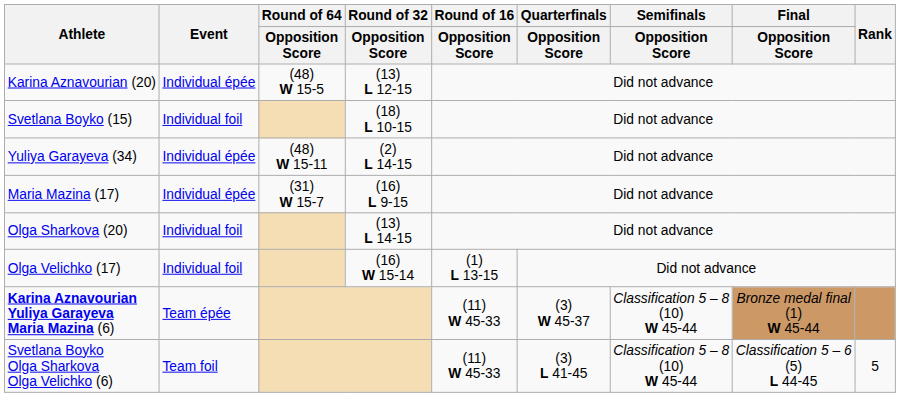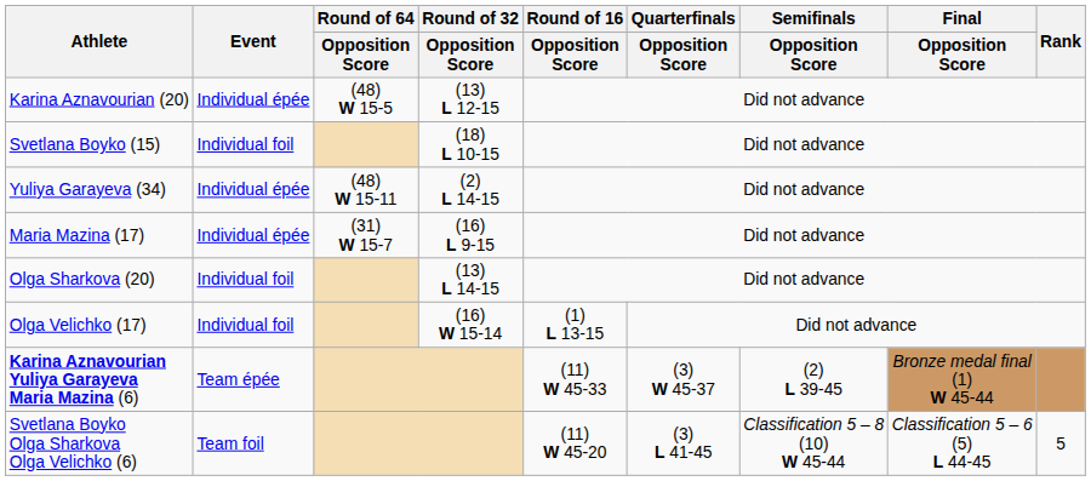Karina Aznavourian Yuliya Garayeva Maria Mazina (6) | Semifinals / Opposition Score: Classification 5 – 8 (10) W 45-44 -> (2) L 39-45
Svetlana Boyko Olga Sharkova Olga Velichko (6) | Round of 16 / Opposition Score: (11) W 45-33 -> (11) W 45-20
